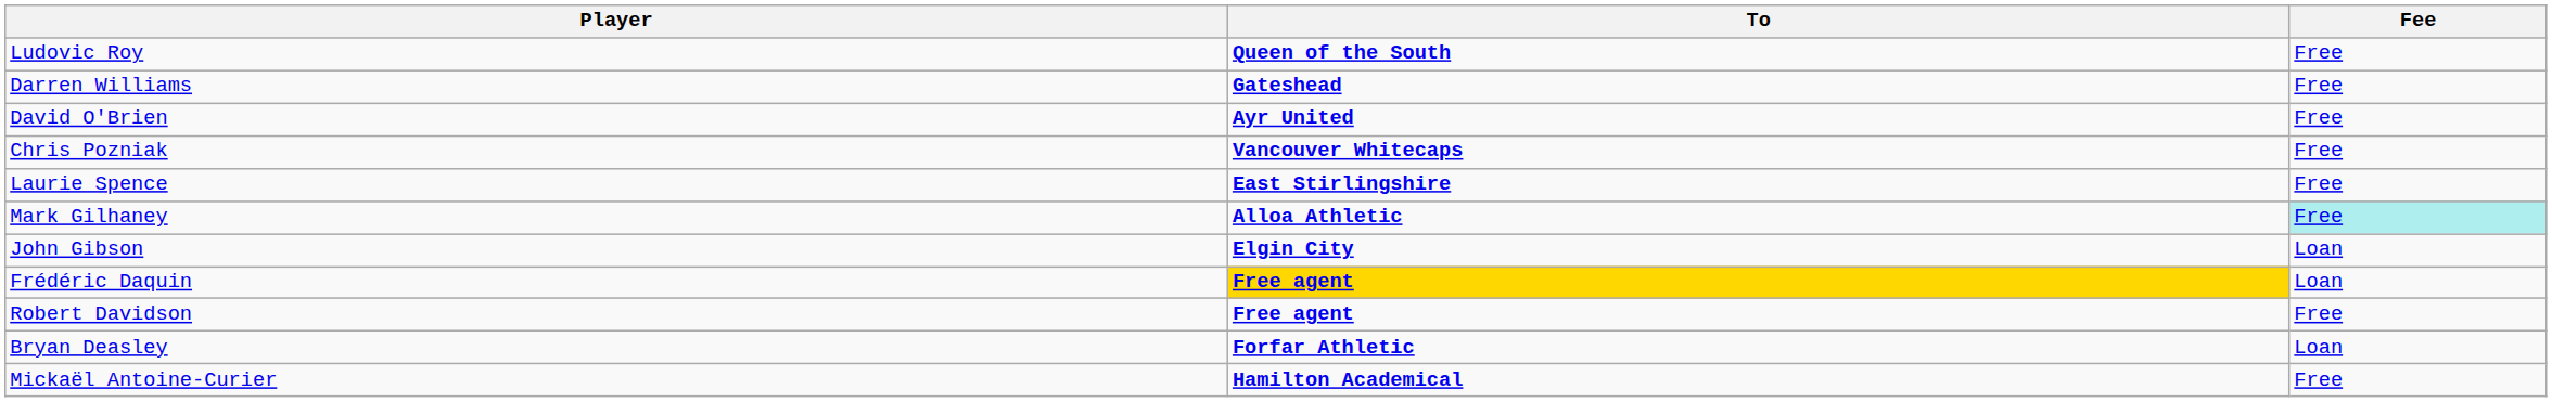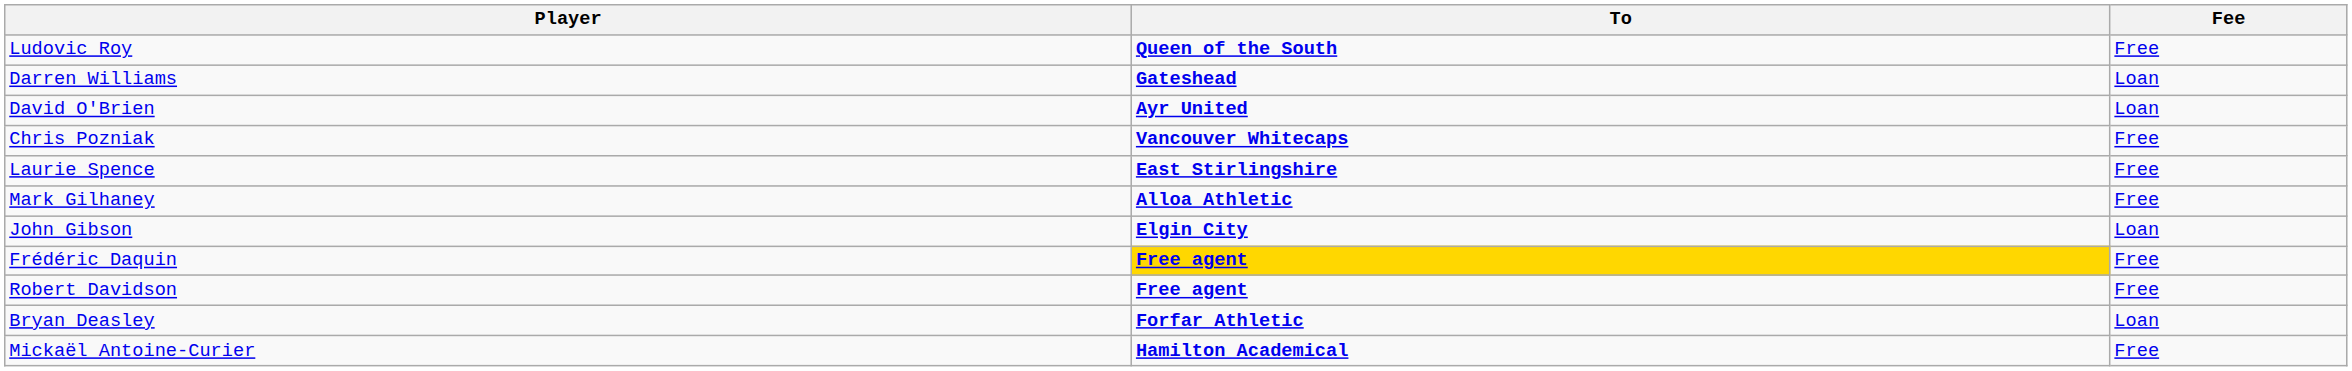Darren Williams | Fee: Free -> Loan
David O'Brien | Fee: Free -> Loan
Mark Gilhaney | Fee: paleturquoise background -> no background
Frédéric Daquin | Fee: Loan -> Free
